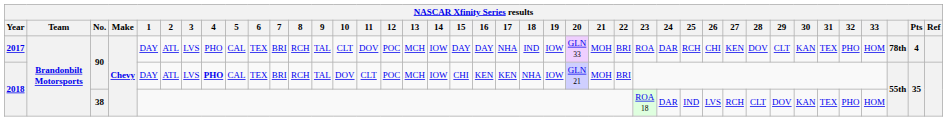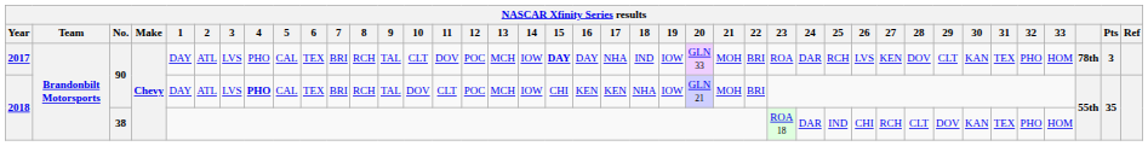2017 | 15: normal -> bold
2017 | 26: CHI -> LVS
2017 | Pts: 4 -> 3
2018 / 38 | 26: LVS -> CHI
